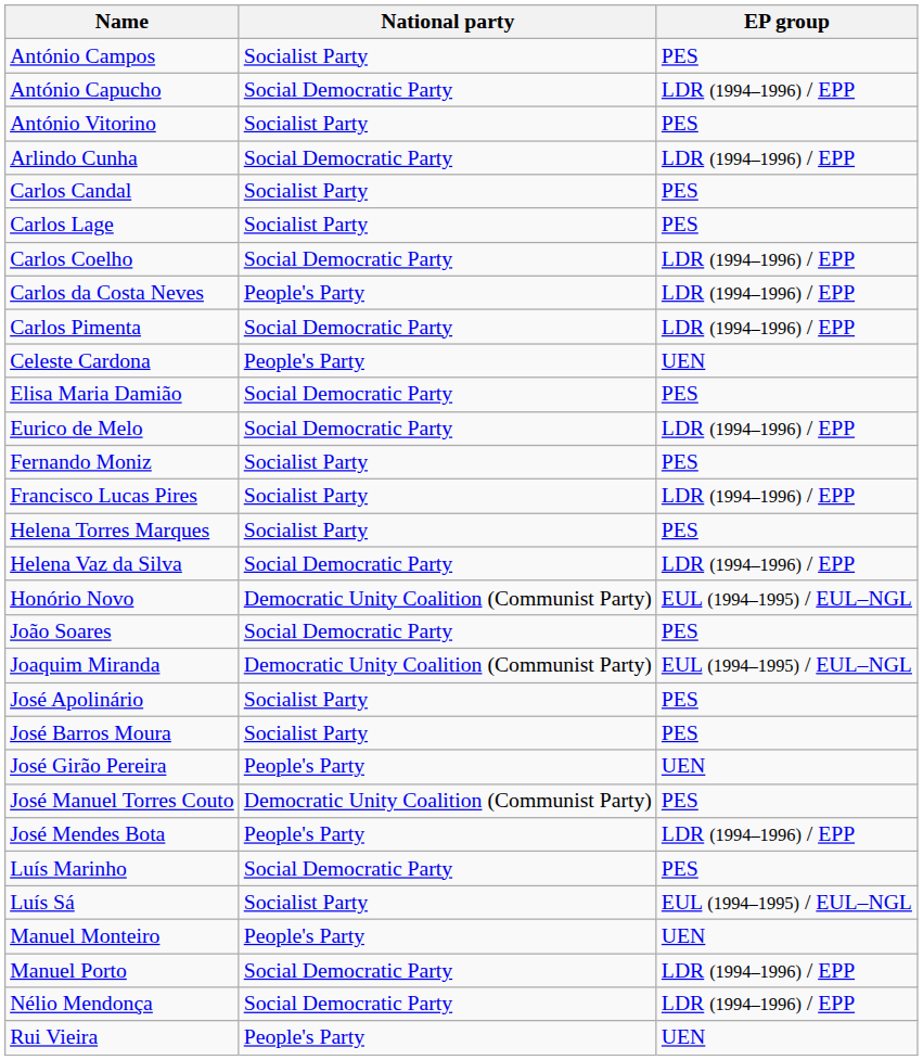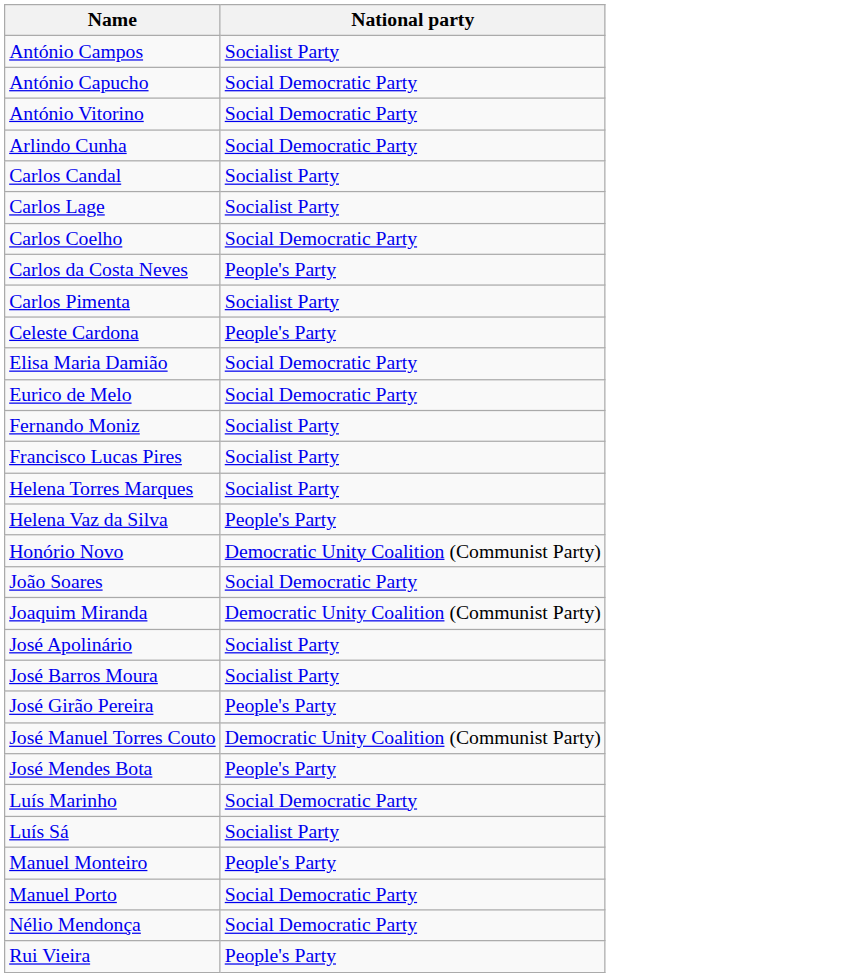- column: EP group | PES | LDR (1994–1996) / EPP | PES | LDR (1994–1996) / EPP | PES | PES | LDR (1994–1996) / EPP | LDR (1994–1996) / EPP | LDR (1994–1996) / EPP | UEN | PES | LDR (1994–1996) / EPP | PES | LDR (1994–1996) / EPP | PES | LDR (1994–1996) / EPP | EUL (1994–1995) / EUL–NGL | PES | EUL (1994–1995) / EUL–NGL | PES | PES | UEN | PES | LDR (1994–1996) / EPP | PES | EUL (1994–1995) / EUL–NGL | UEN | LDR (1994–1996) / EPP | LDR (1994–1996) / EPP | UEN
António Vitorino | National party: Socialist Party -> Social Democratic Party
Carlos Pimenta | National party: Social Democratic Party -> Socialist Party
Helena Vaz da Silva | National party: Social Democratic Party -> People's Party
